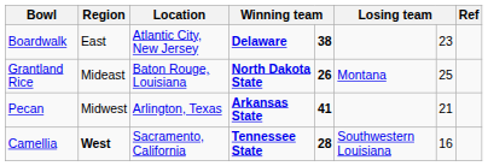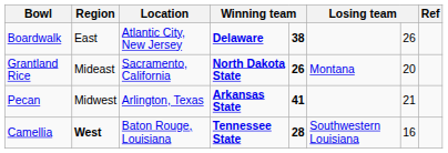Boardwalk | column 7: 23 -> 26
Grantland Rice | Location: Baton Rouge, Louisiana -> Sacramento, California
Grantland Rice | column 7: 25 -> 20
Camellia | Location: Sacramento, California -> Baton Rouge, Louisiana
